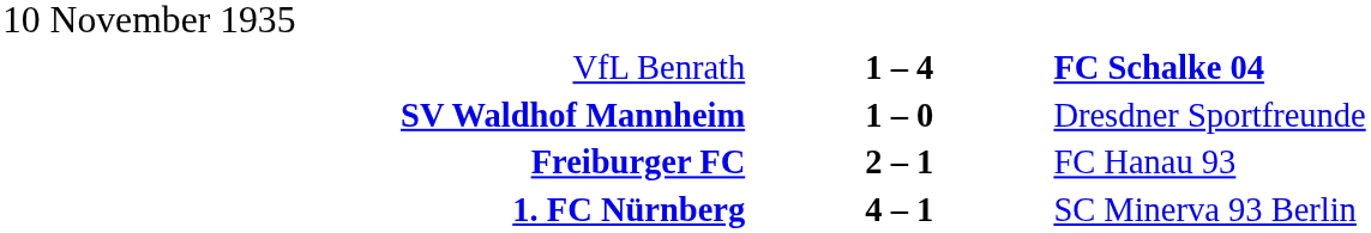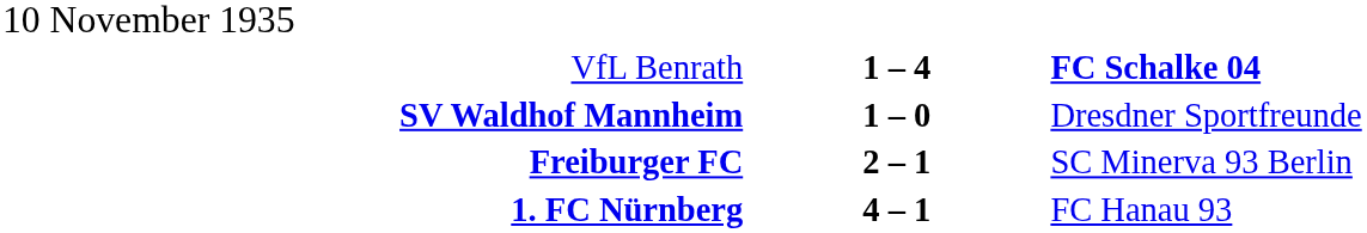Freiburger FC | column 3: FC Hanau 93 -> SC Minerva 93 Berlin
1. FC Nürnberg | column 3: SC Minerva 93 Berlin -> FC Hanau 93
